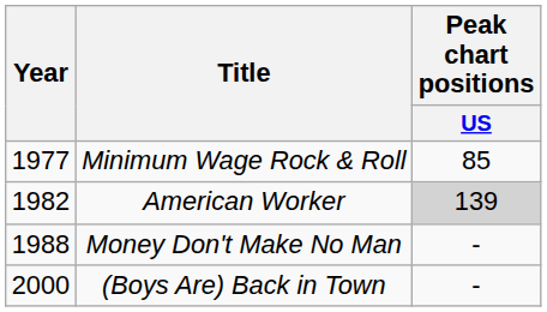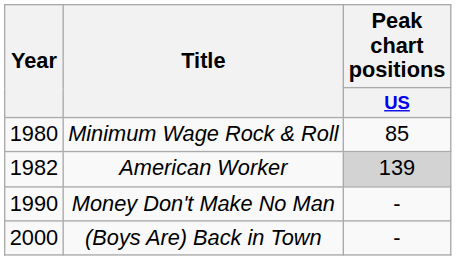Minimum Wage Rock & Roll | Year: 1977 -> 1980
Money Don't Make No Man | Year: 1988 -> 1990
